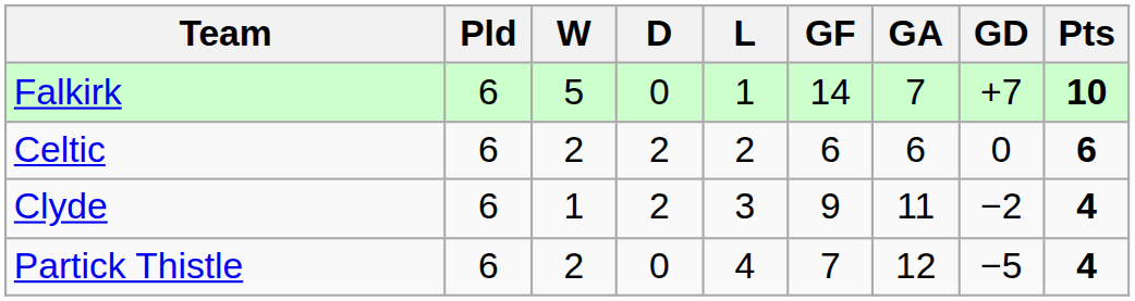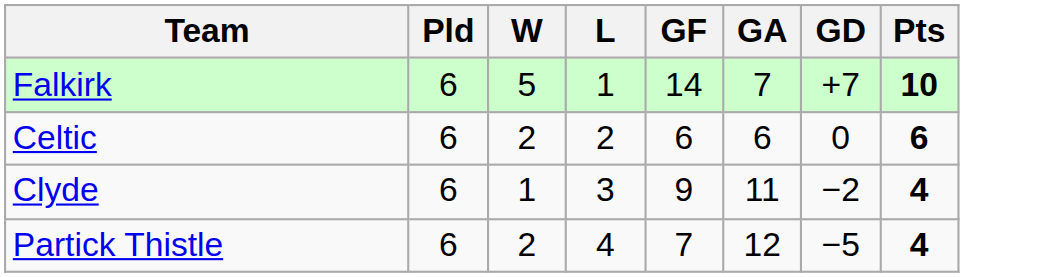- column: D | 0 | 2 | 2 | 0
